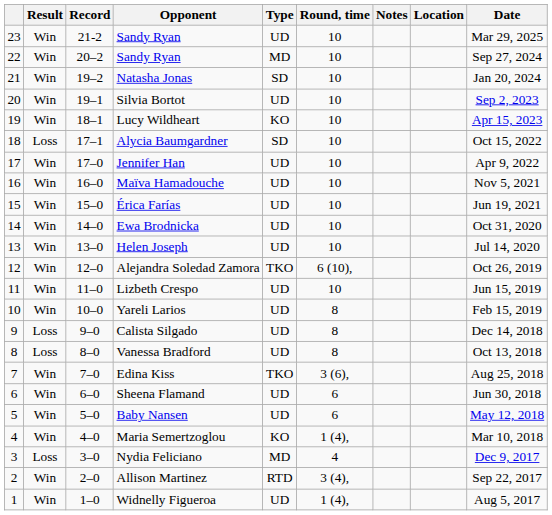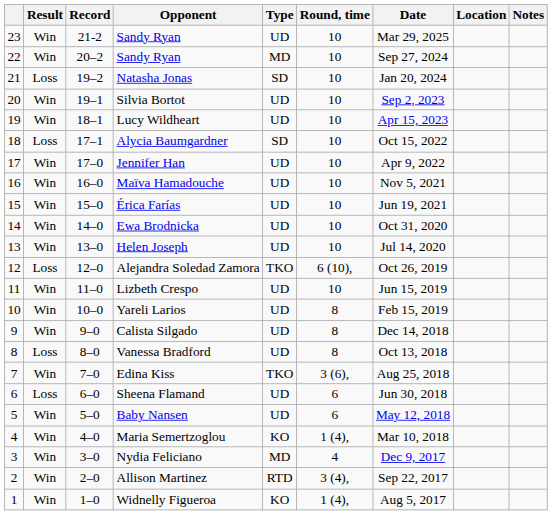columns swapped: Date <-> Notes
Natasha Jonas | Result: Win -> Loss
Lucy Wildheart | Type: KO -> UD
Alejandra Soledad Zamora | Result: Win -> Loss
Calista Silgado | Result: Loss -> Win
Sheena Flamand | Result: Win -> Loss
Nydia Feliciano | Result: Loss -> Win
Widnelly Figueroa | Type: UD -> KO
